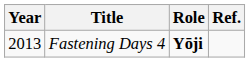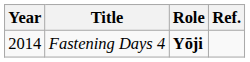Fastening Days 4 | Year: 2013 -> 2014
